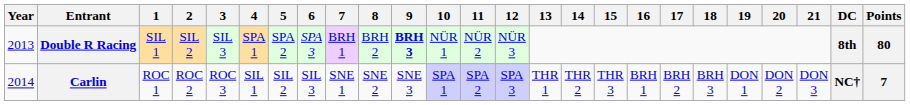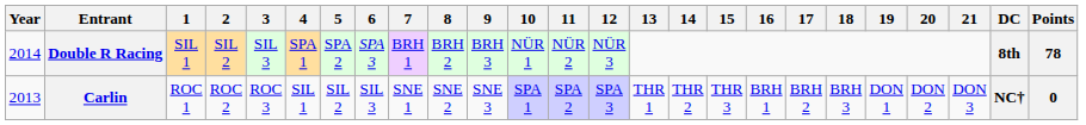Double R Racing | Year: 2013 -> 2014
Double R Racing | 9: bold -> normal
Double R Racing | Points: 80 -> 78
Carlin | Year: 2014 -> 2013
Carlin | Points: 7 -> 0
